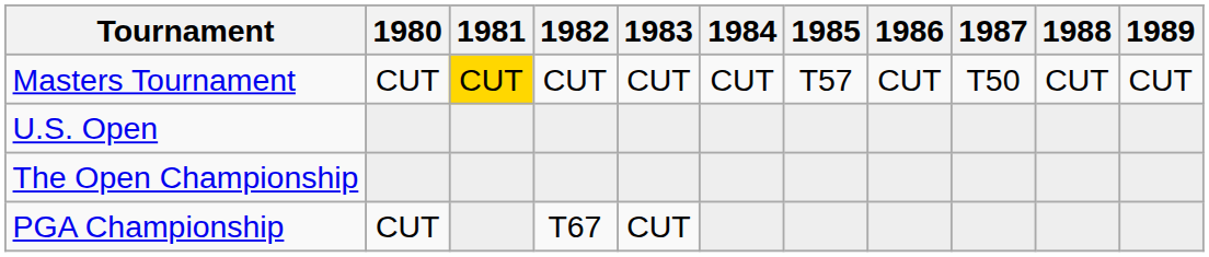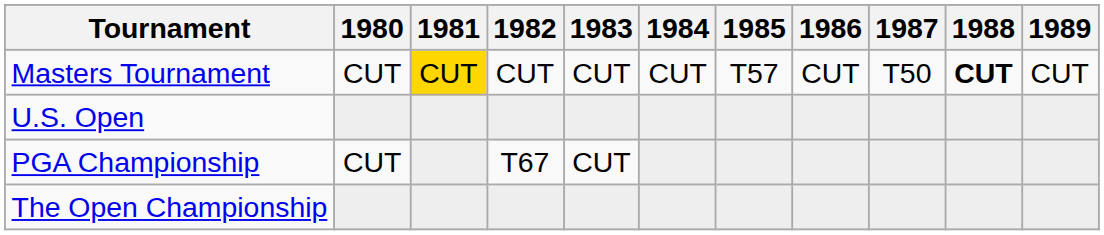Masters Tournament | 1988: normal -> bold
rows swapped: The Open Championship <-> PGA Championship
